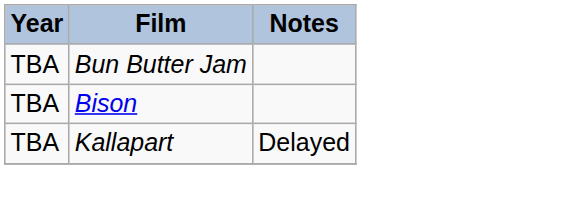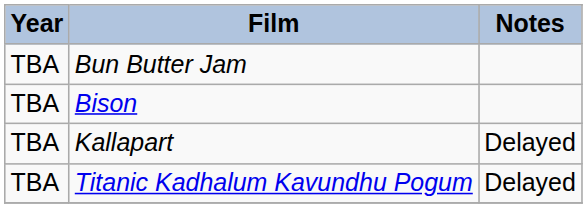+ row: TBA | Titanic Kadhalum Kavundhu Pogum | Delayed
